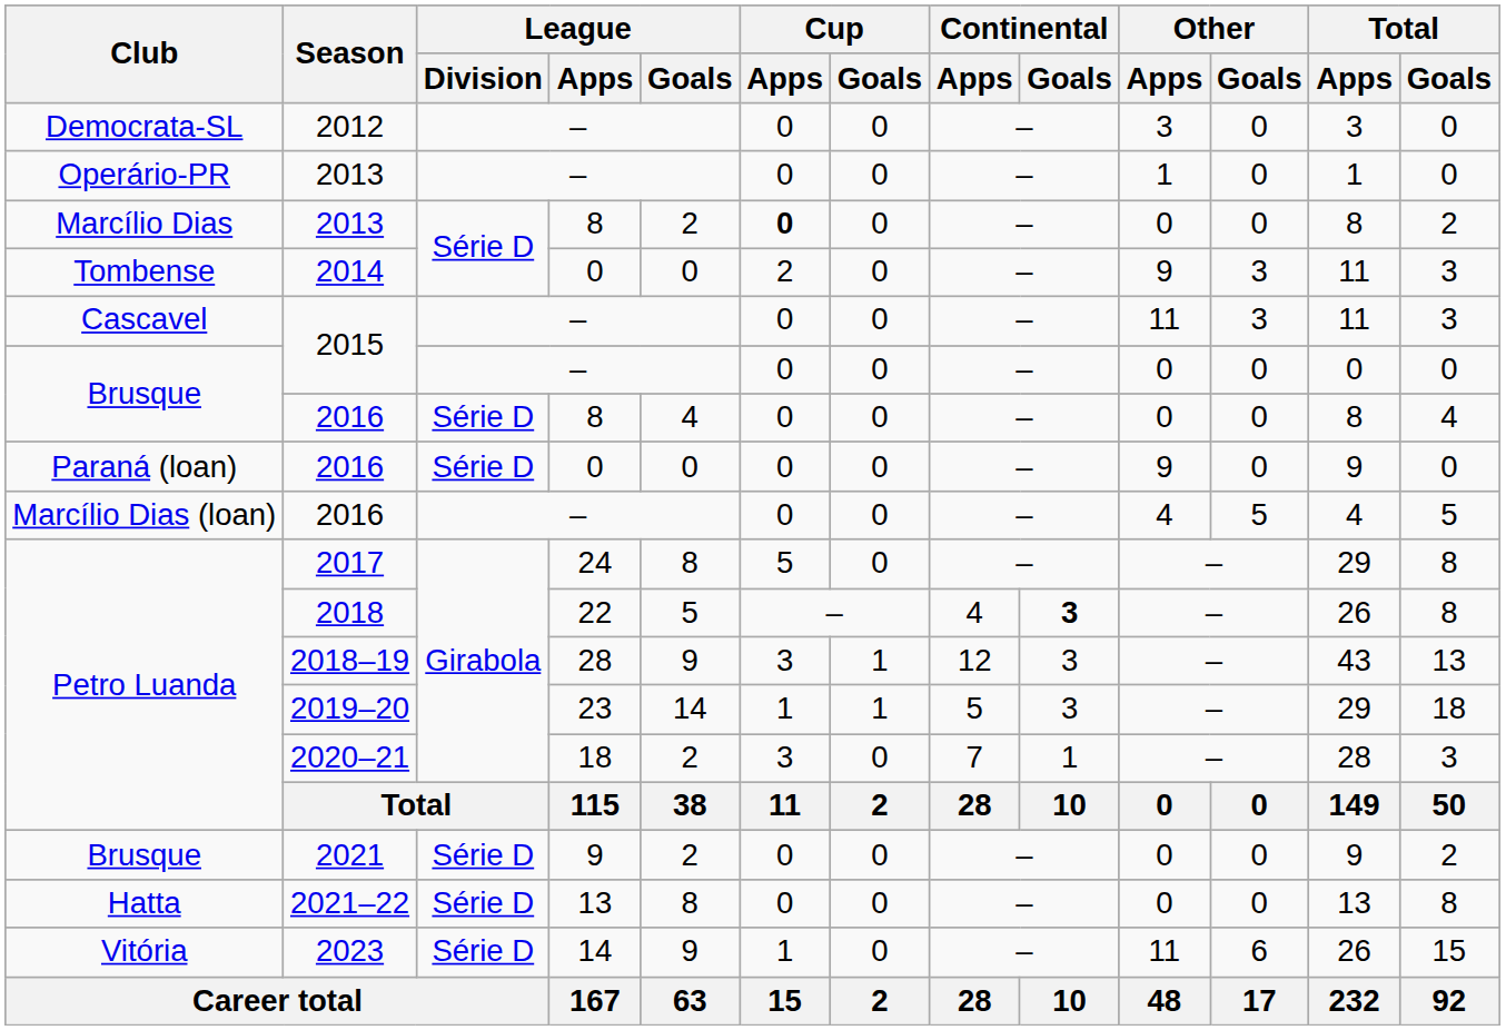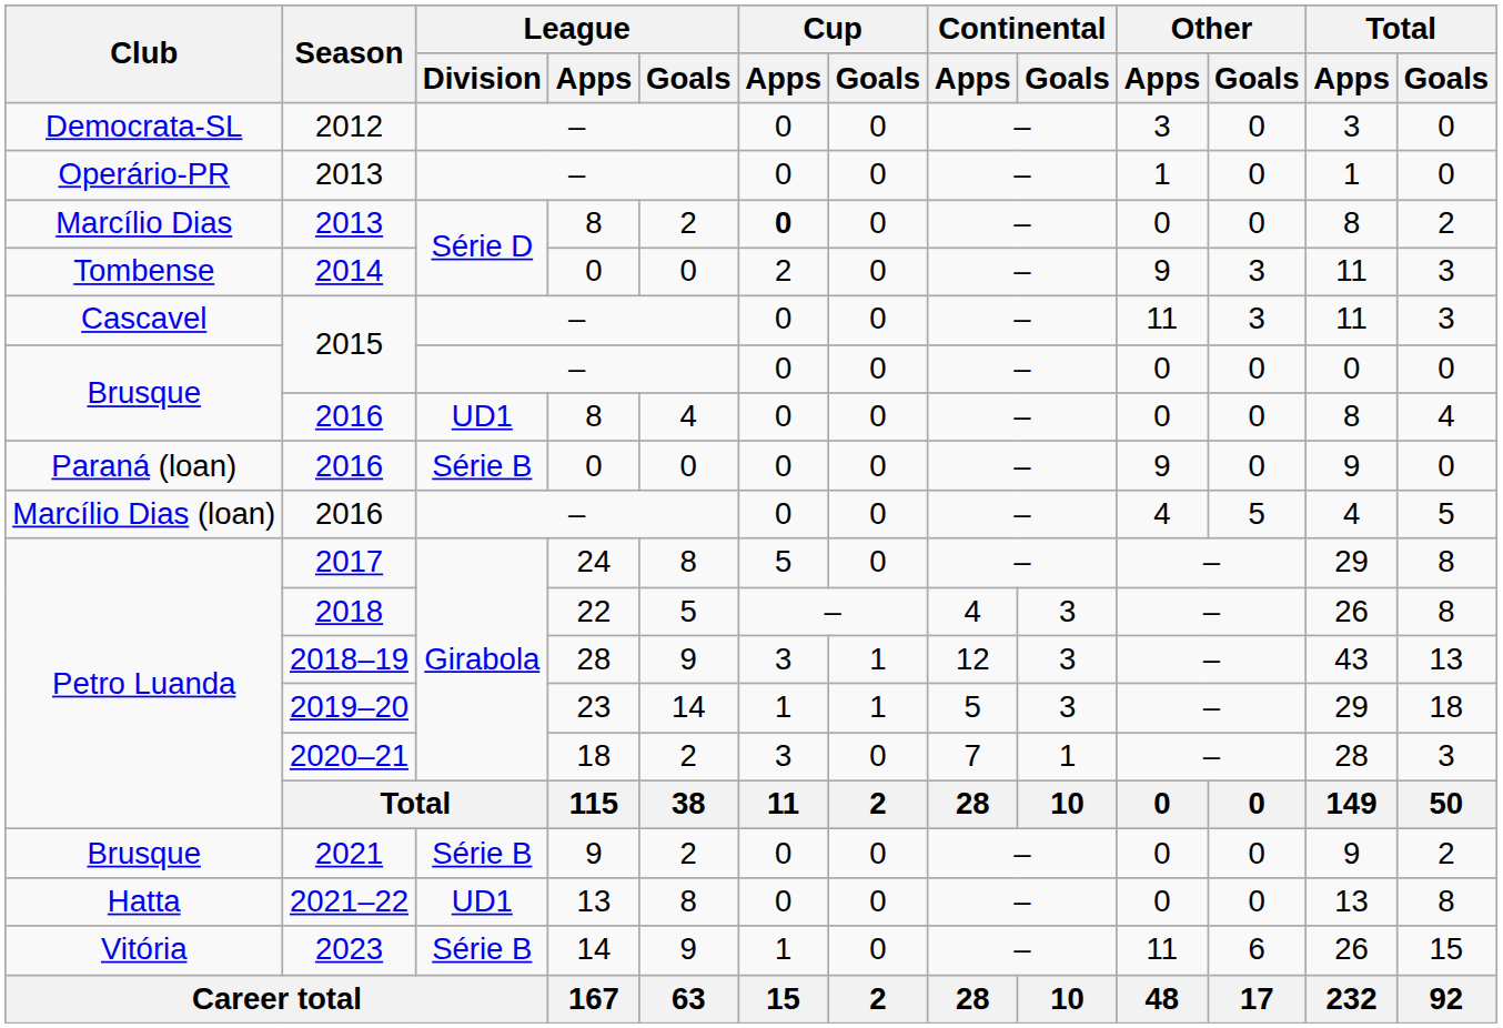Brusque / 2016 | League / Division: Série D -> UD1
Paraná (loan) / 2016 | League / Division: Série D -> Série B
2018 | Continental / Goals: bold -> normal
2021 | League / Division: Série D -> Série B
2021–22 | League / Division: Série D -> UD1
2023 | League / Division: Série D -> Série B
